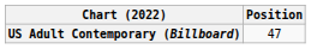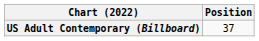US Adult Contemporary (Billboard) | Position: 47 -> 37
